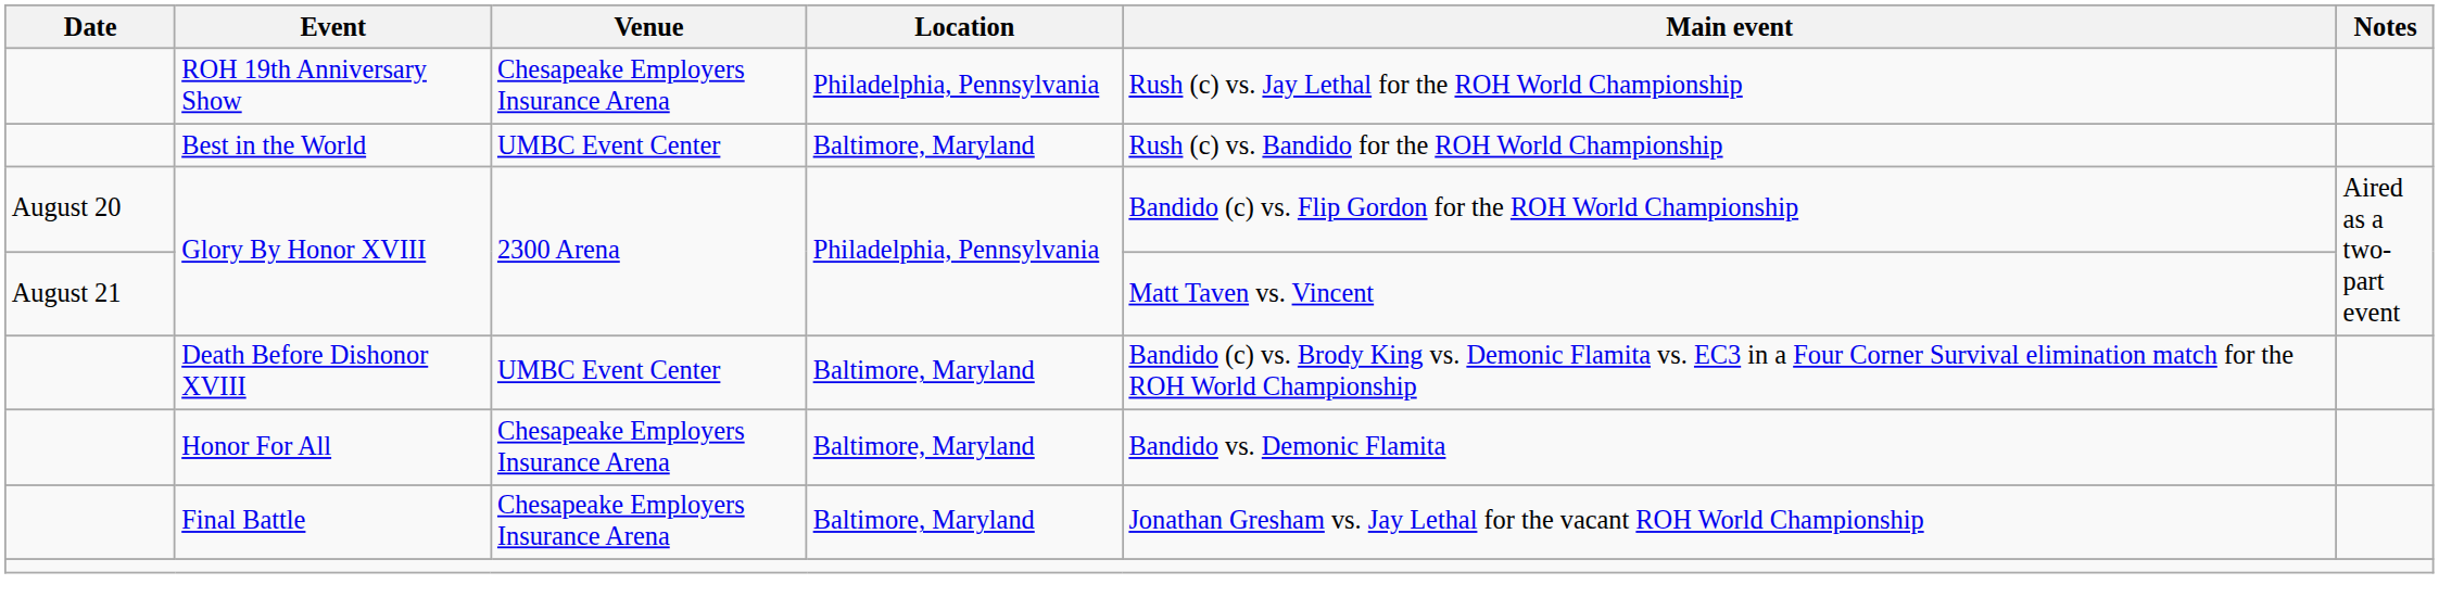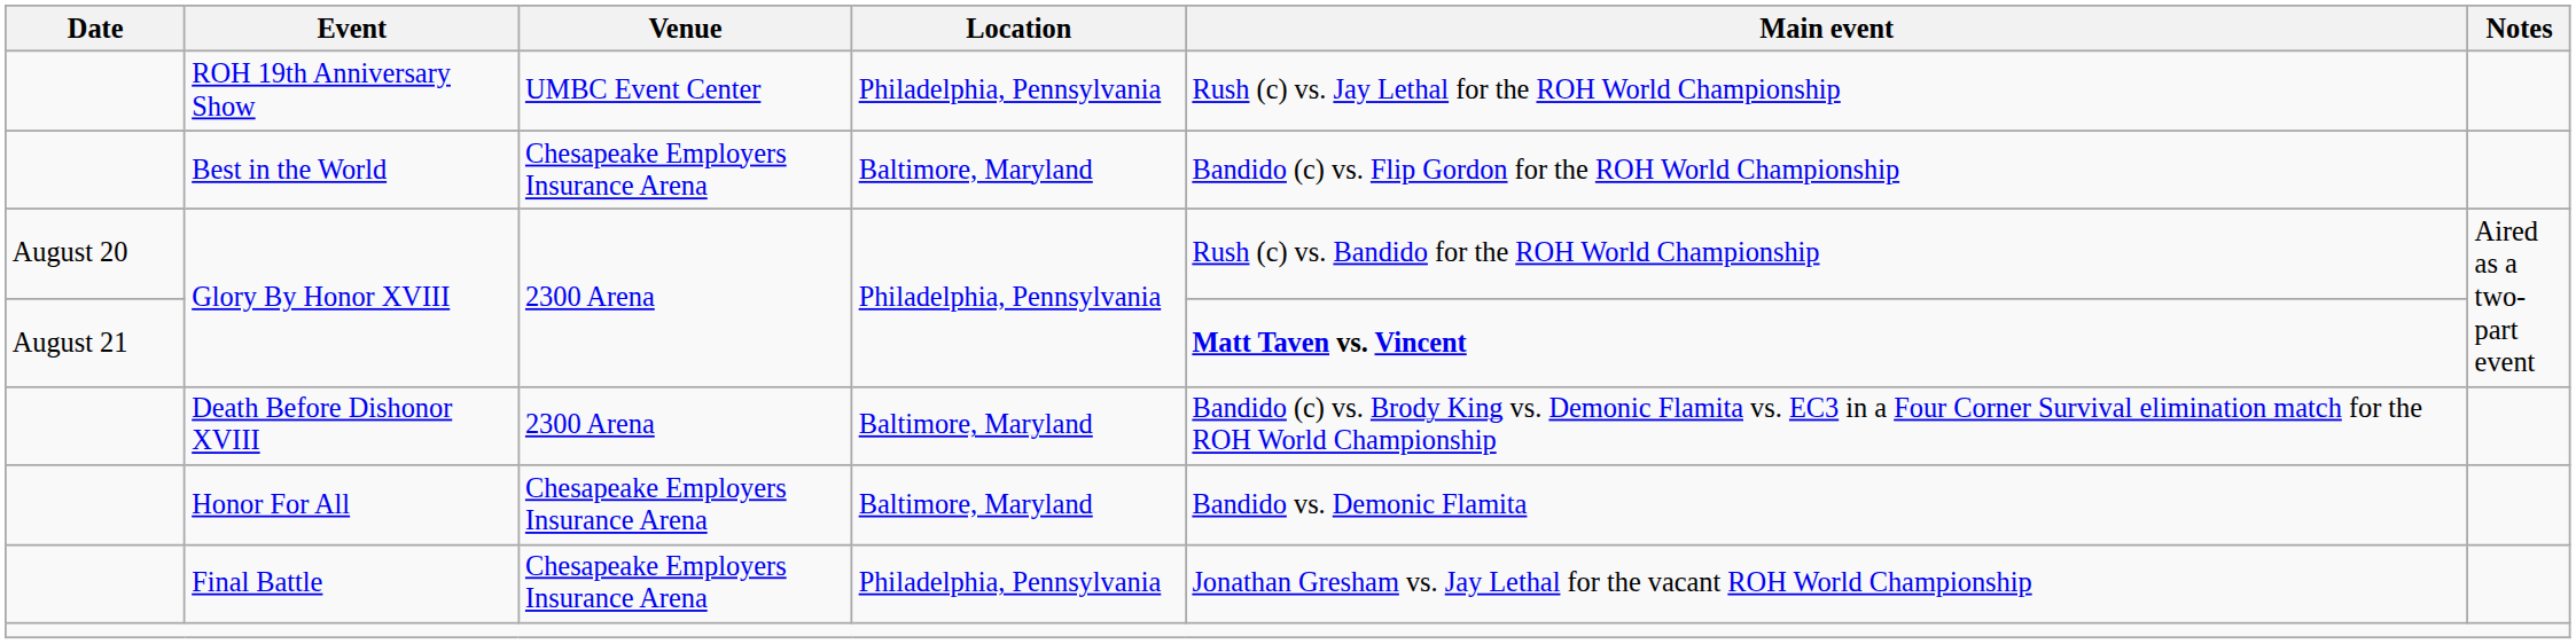ROH 19th Anniversary Show | Venue: Chesapeake Employers Insurance Arena -> UMBC Event Center
Best in the World | Venue: UMBC Event Center -> Chesapeake Employers Insurance Arena
Best in the World | Main event: Rush (c) vs. Bandido for the ROH World Championship -> Bandido (c) vs. Flip Gordon for the ROH World Championship
August 20 / Glory By Honor XVIII | Main event: Bandido (c) vs. Flip Gordon for the ROH World Championship -> Rush (c) vs. Bandido for the ROH World Championship
August 21 / Glory By Honor XVIII | Main event: normal -> bold
Death Before Dishonor XVIII | Venue: UMBC Event Center -> 2300 Arena
Final Battle | Location: Baltimore, Maryland -> Philadelphia, Pennsylvania
